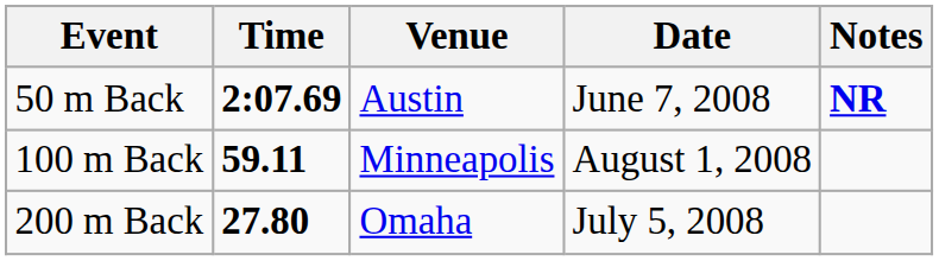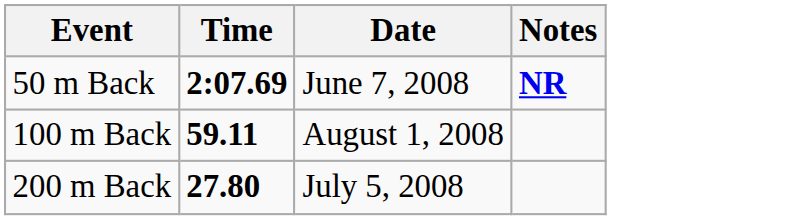- column: Venue | Austin | Minneapolis | Omaha
